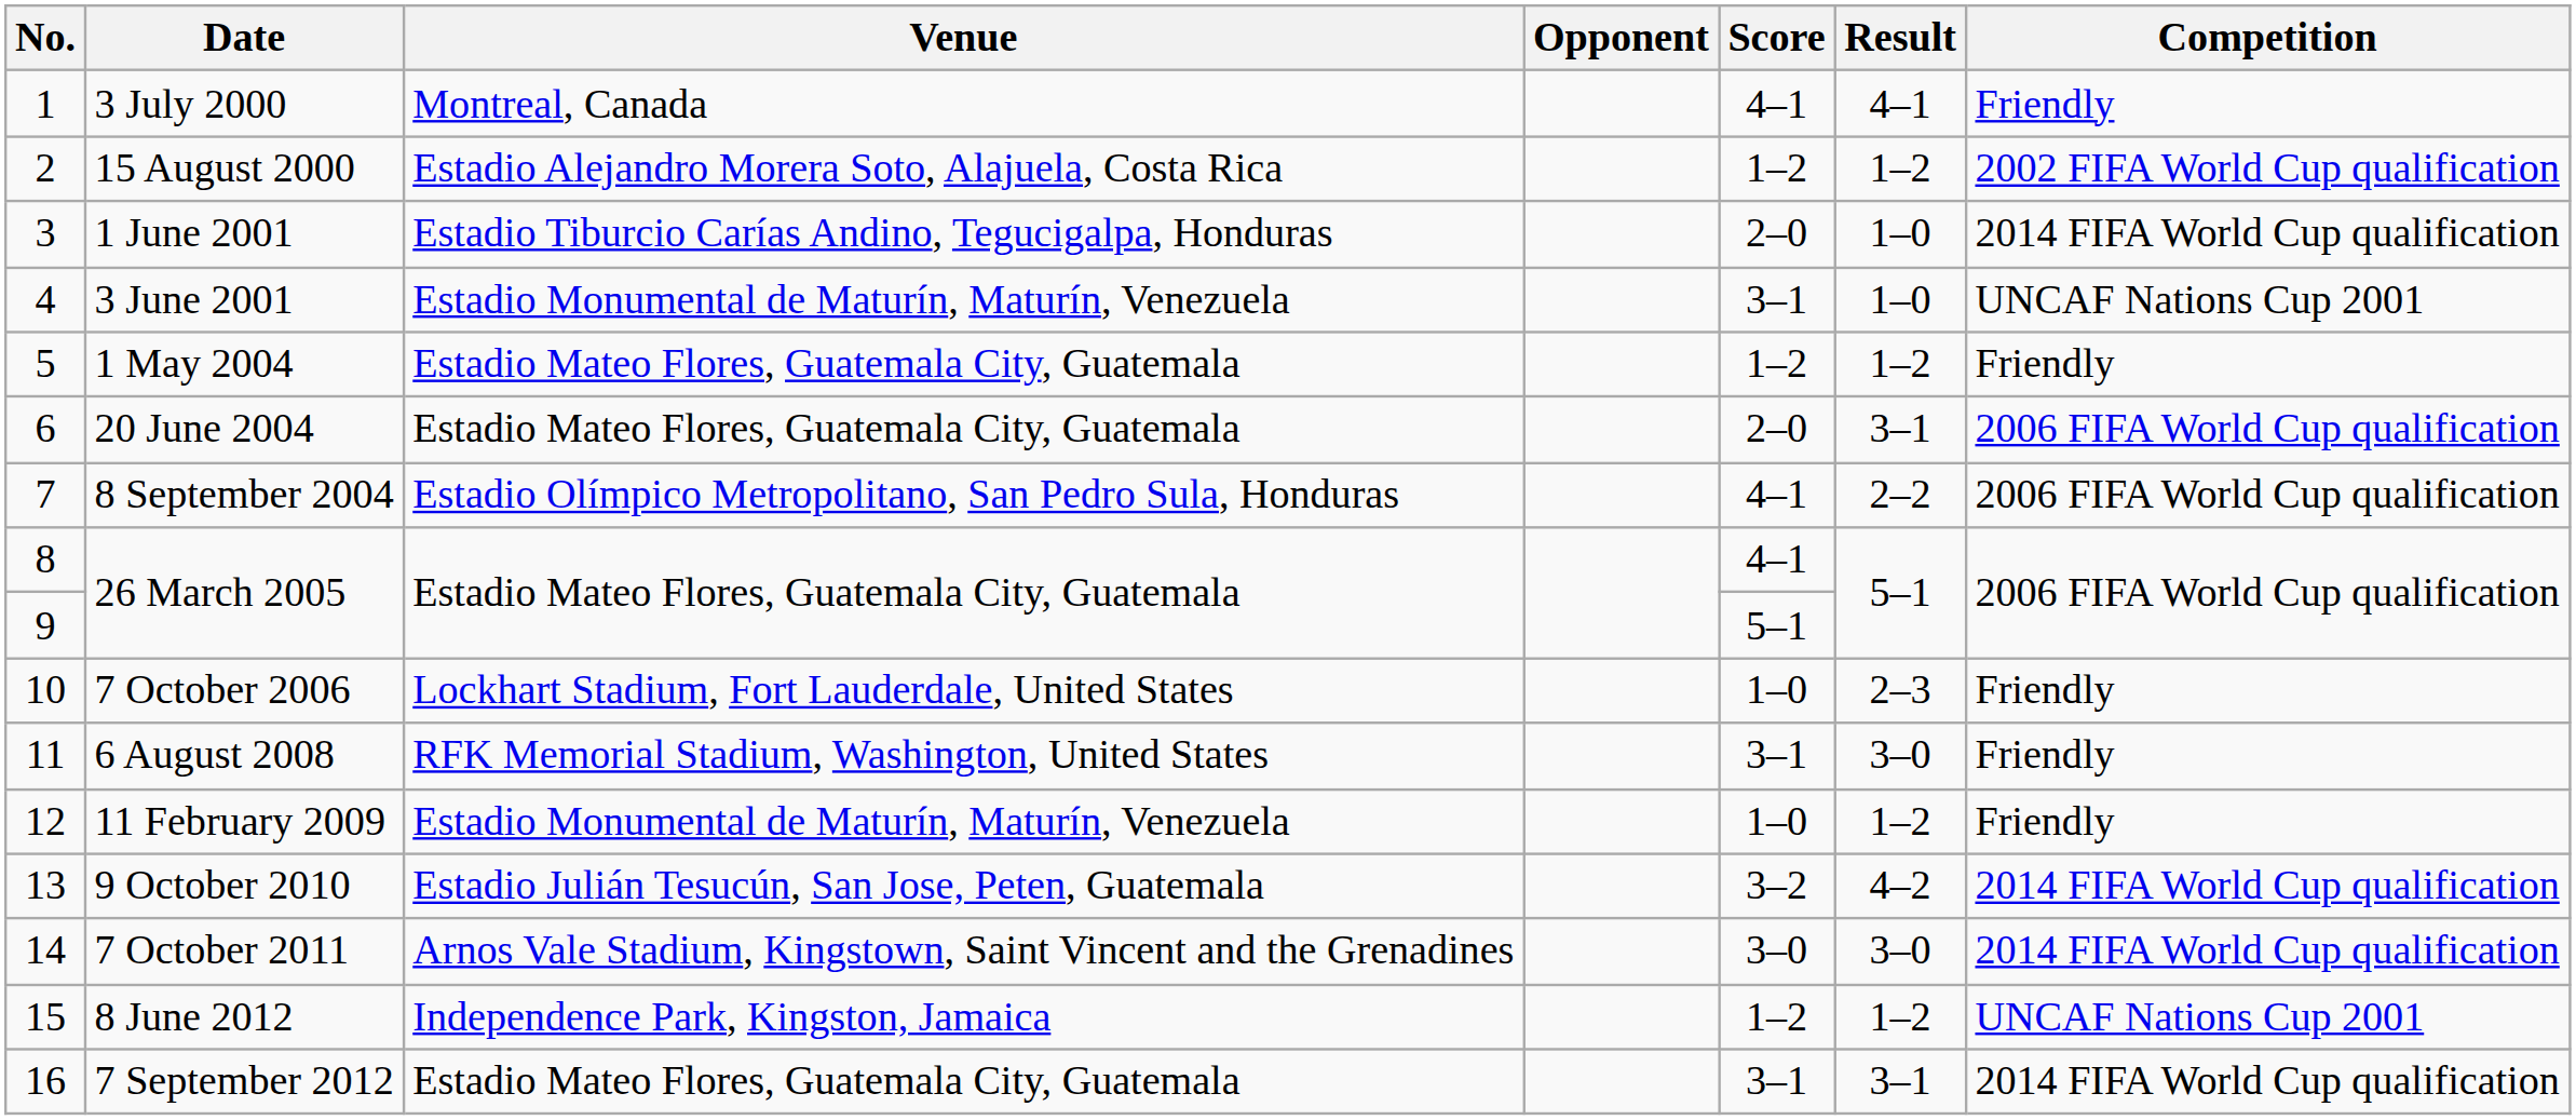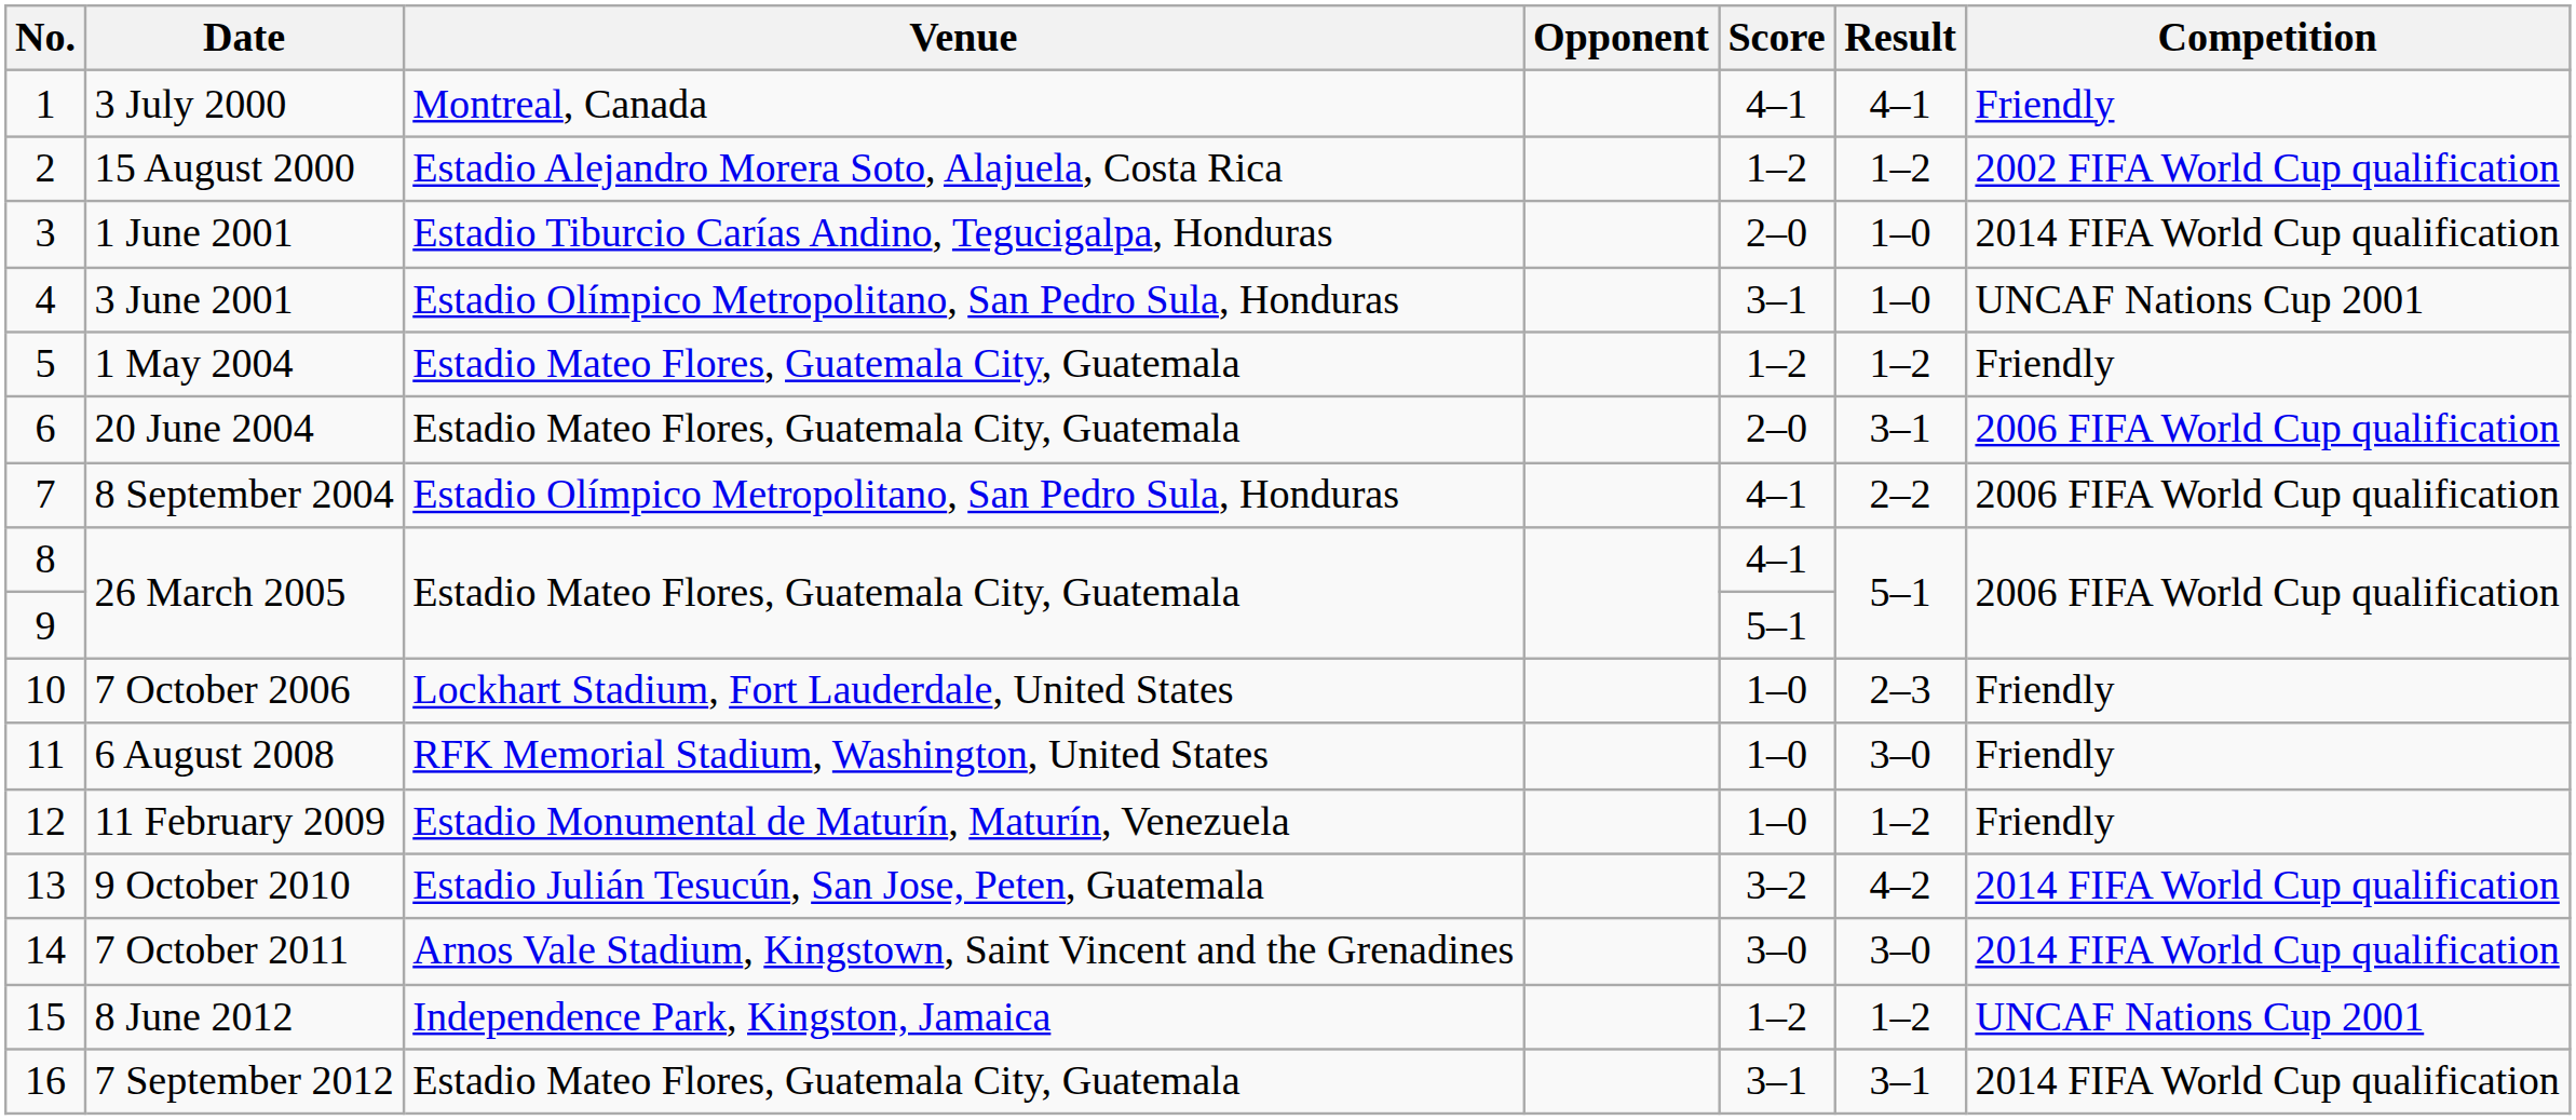3 June 2001 | Venue: Estadio Monumental de Maturín, Maturín, Venezuela -> Estadio Olímpico Metropolitano, San Pedro Sula, Honduras
6 August 2008 | Score: 3–1 -> 1–0
